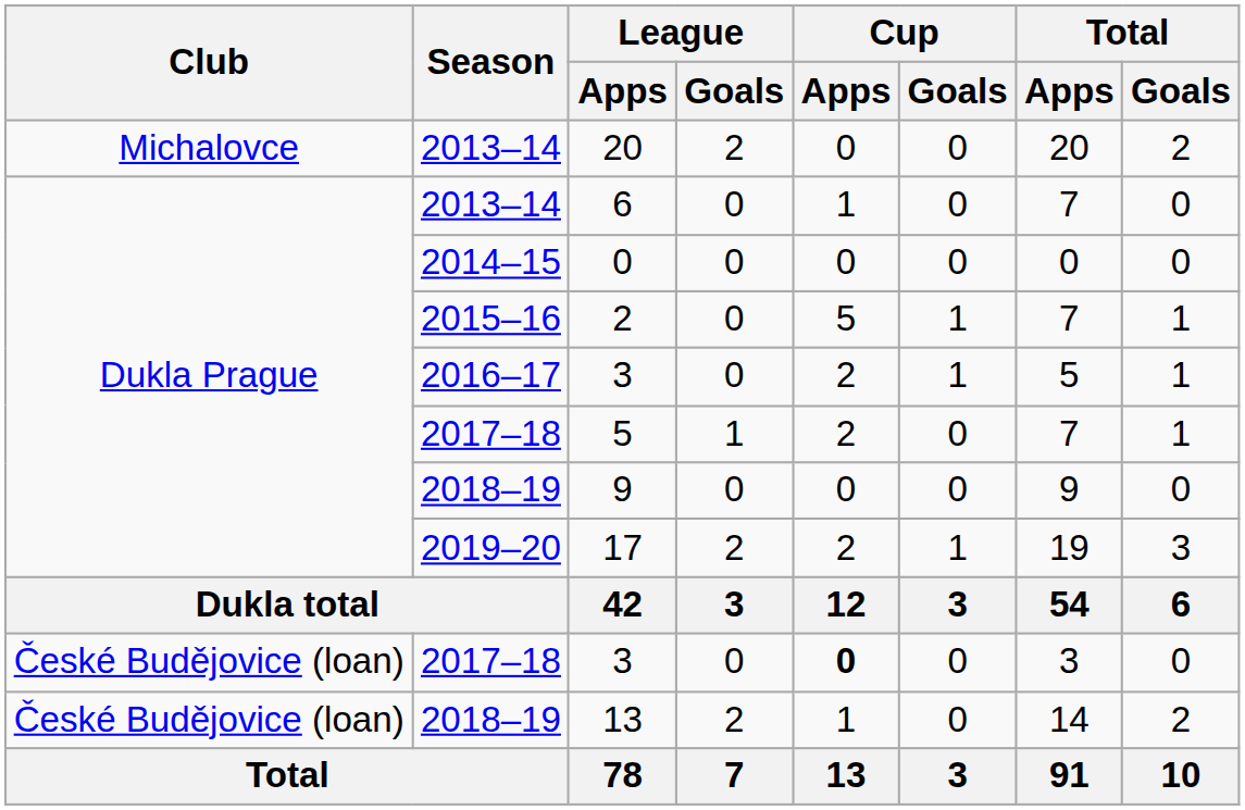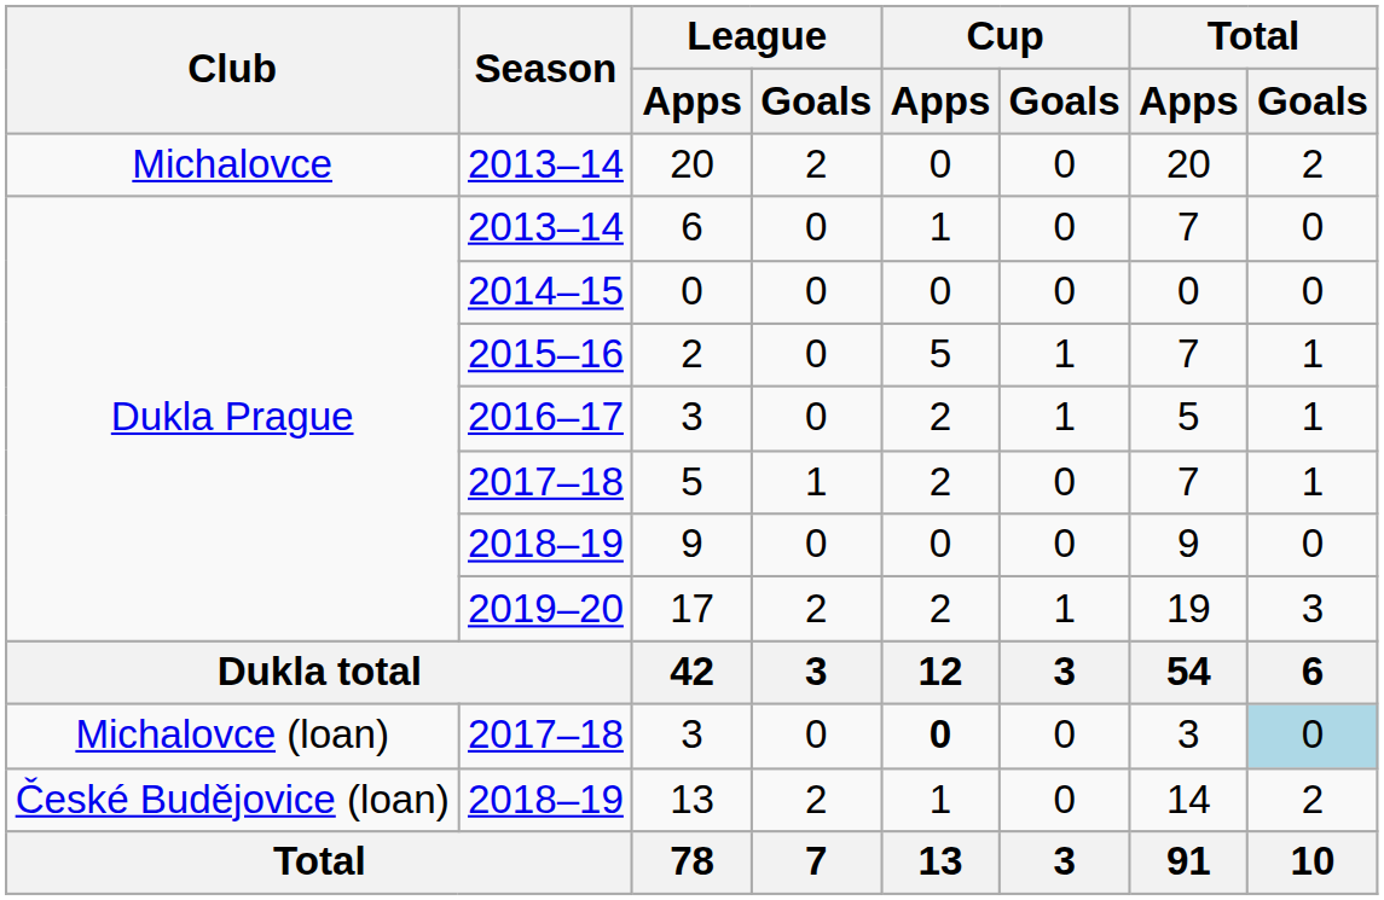2017–18 / 3 | Club: České Budějovice (loan) -> Michalovce (loan)
2017–18 / 3 | Total / Goals: no background -> lightblue background
